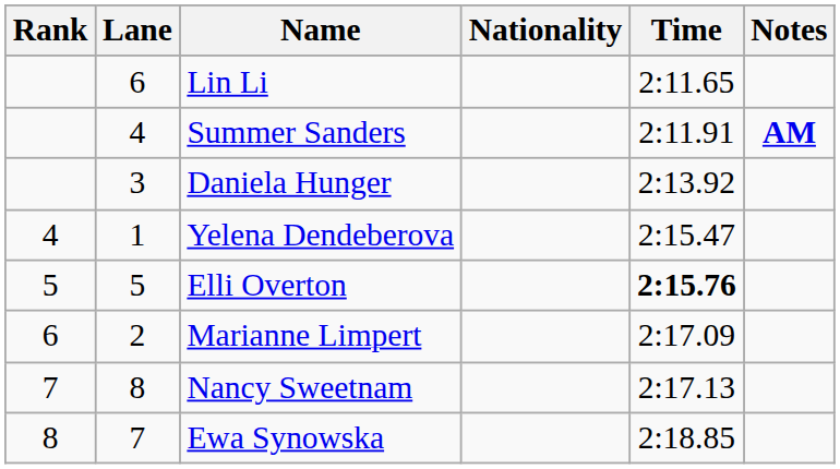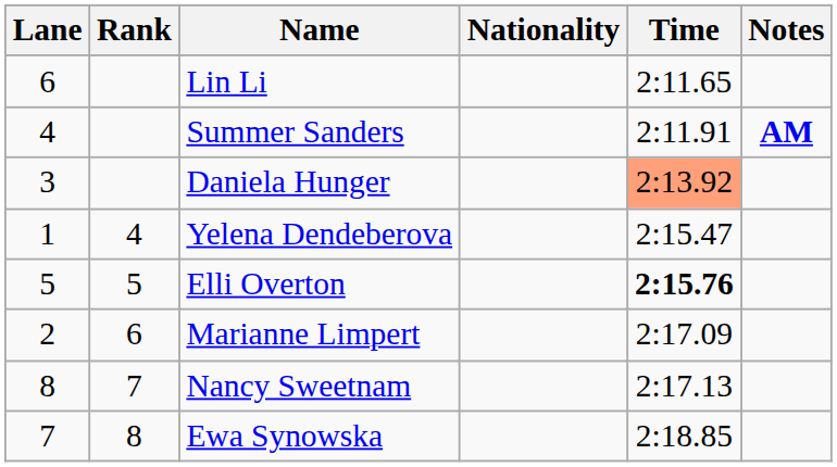columns swapped: Rank <-> Lane
Daniela Hunger | Time: no background -> lightsalmon background
